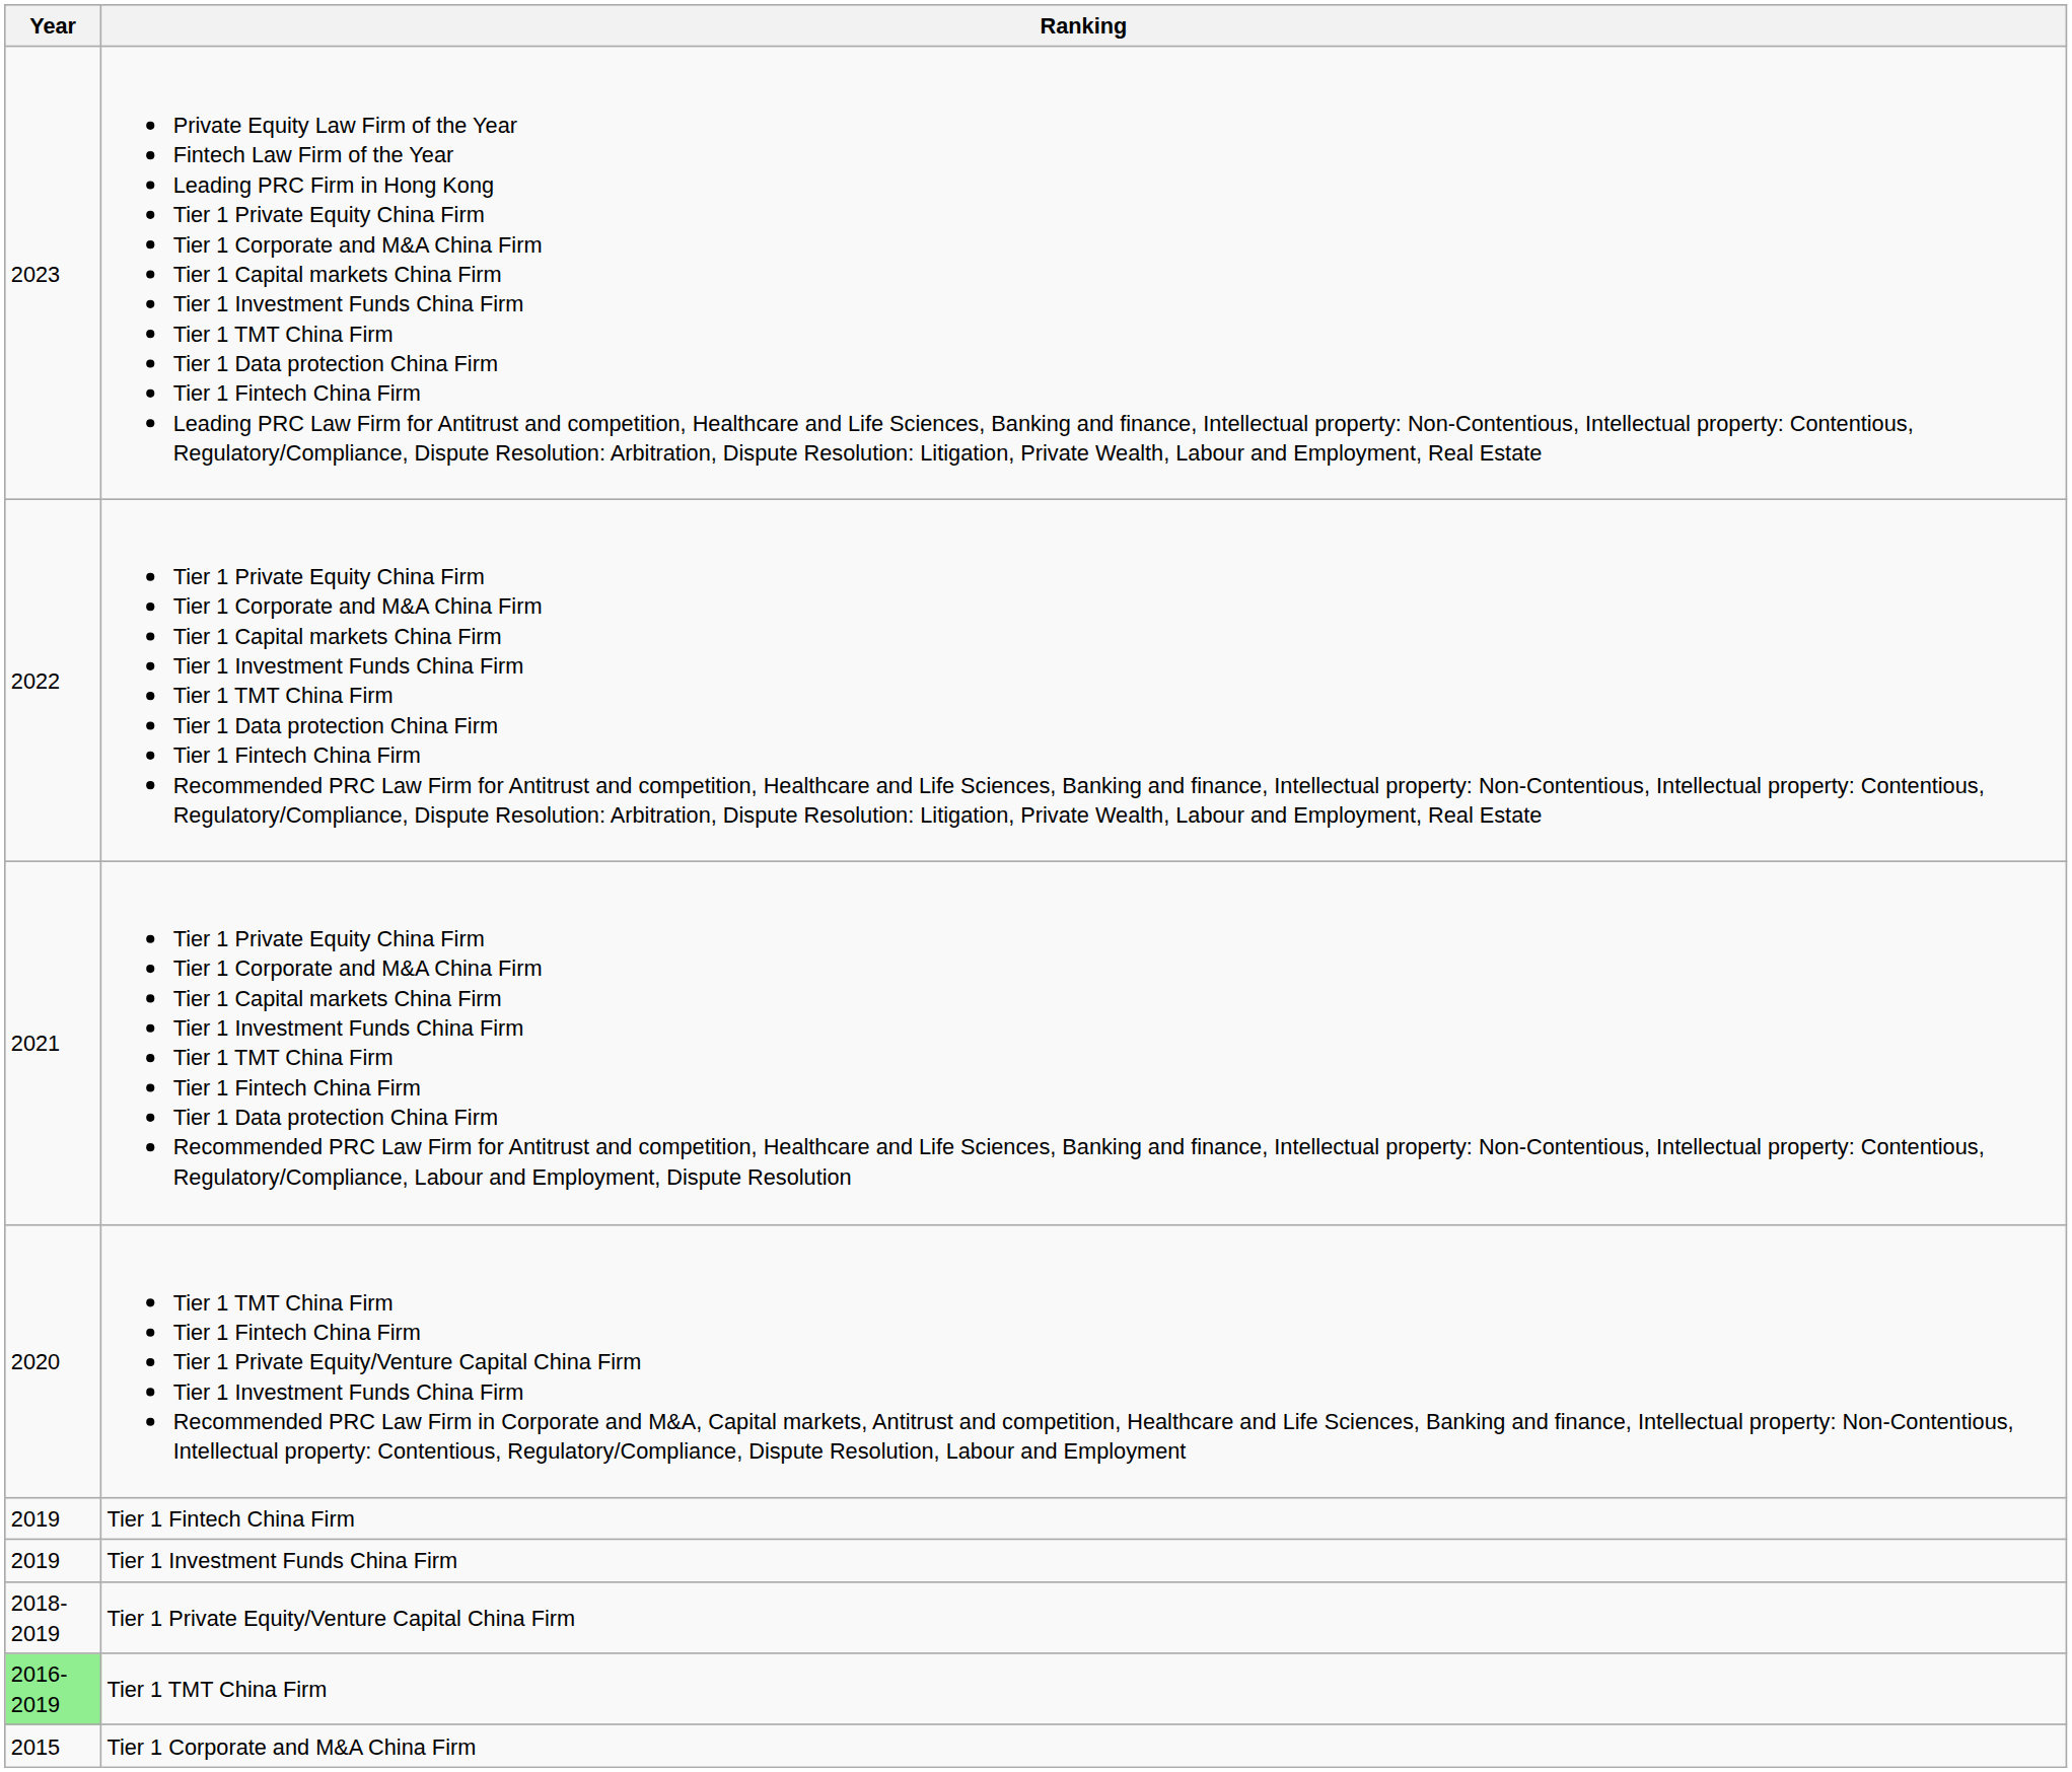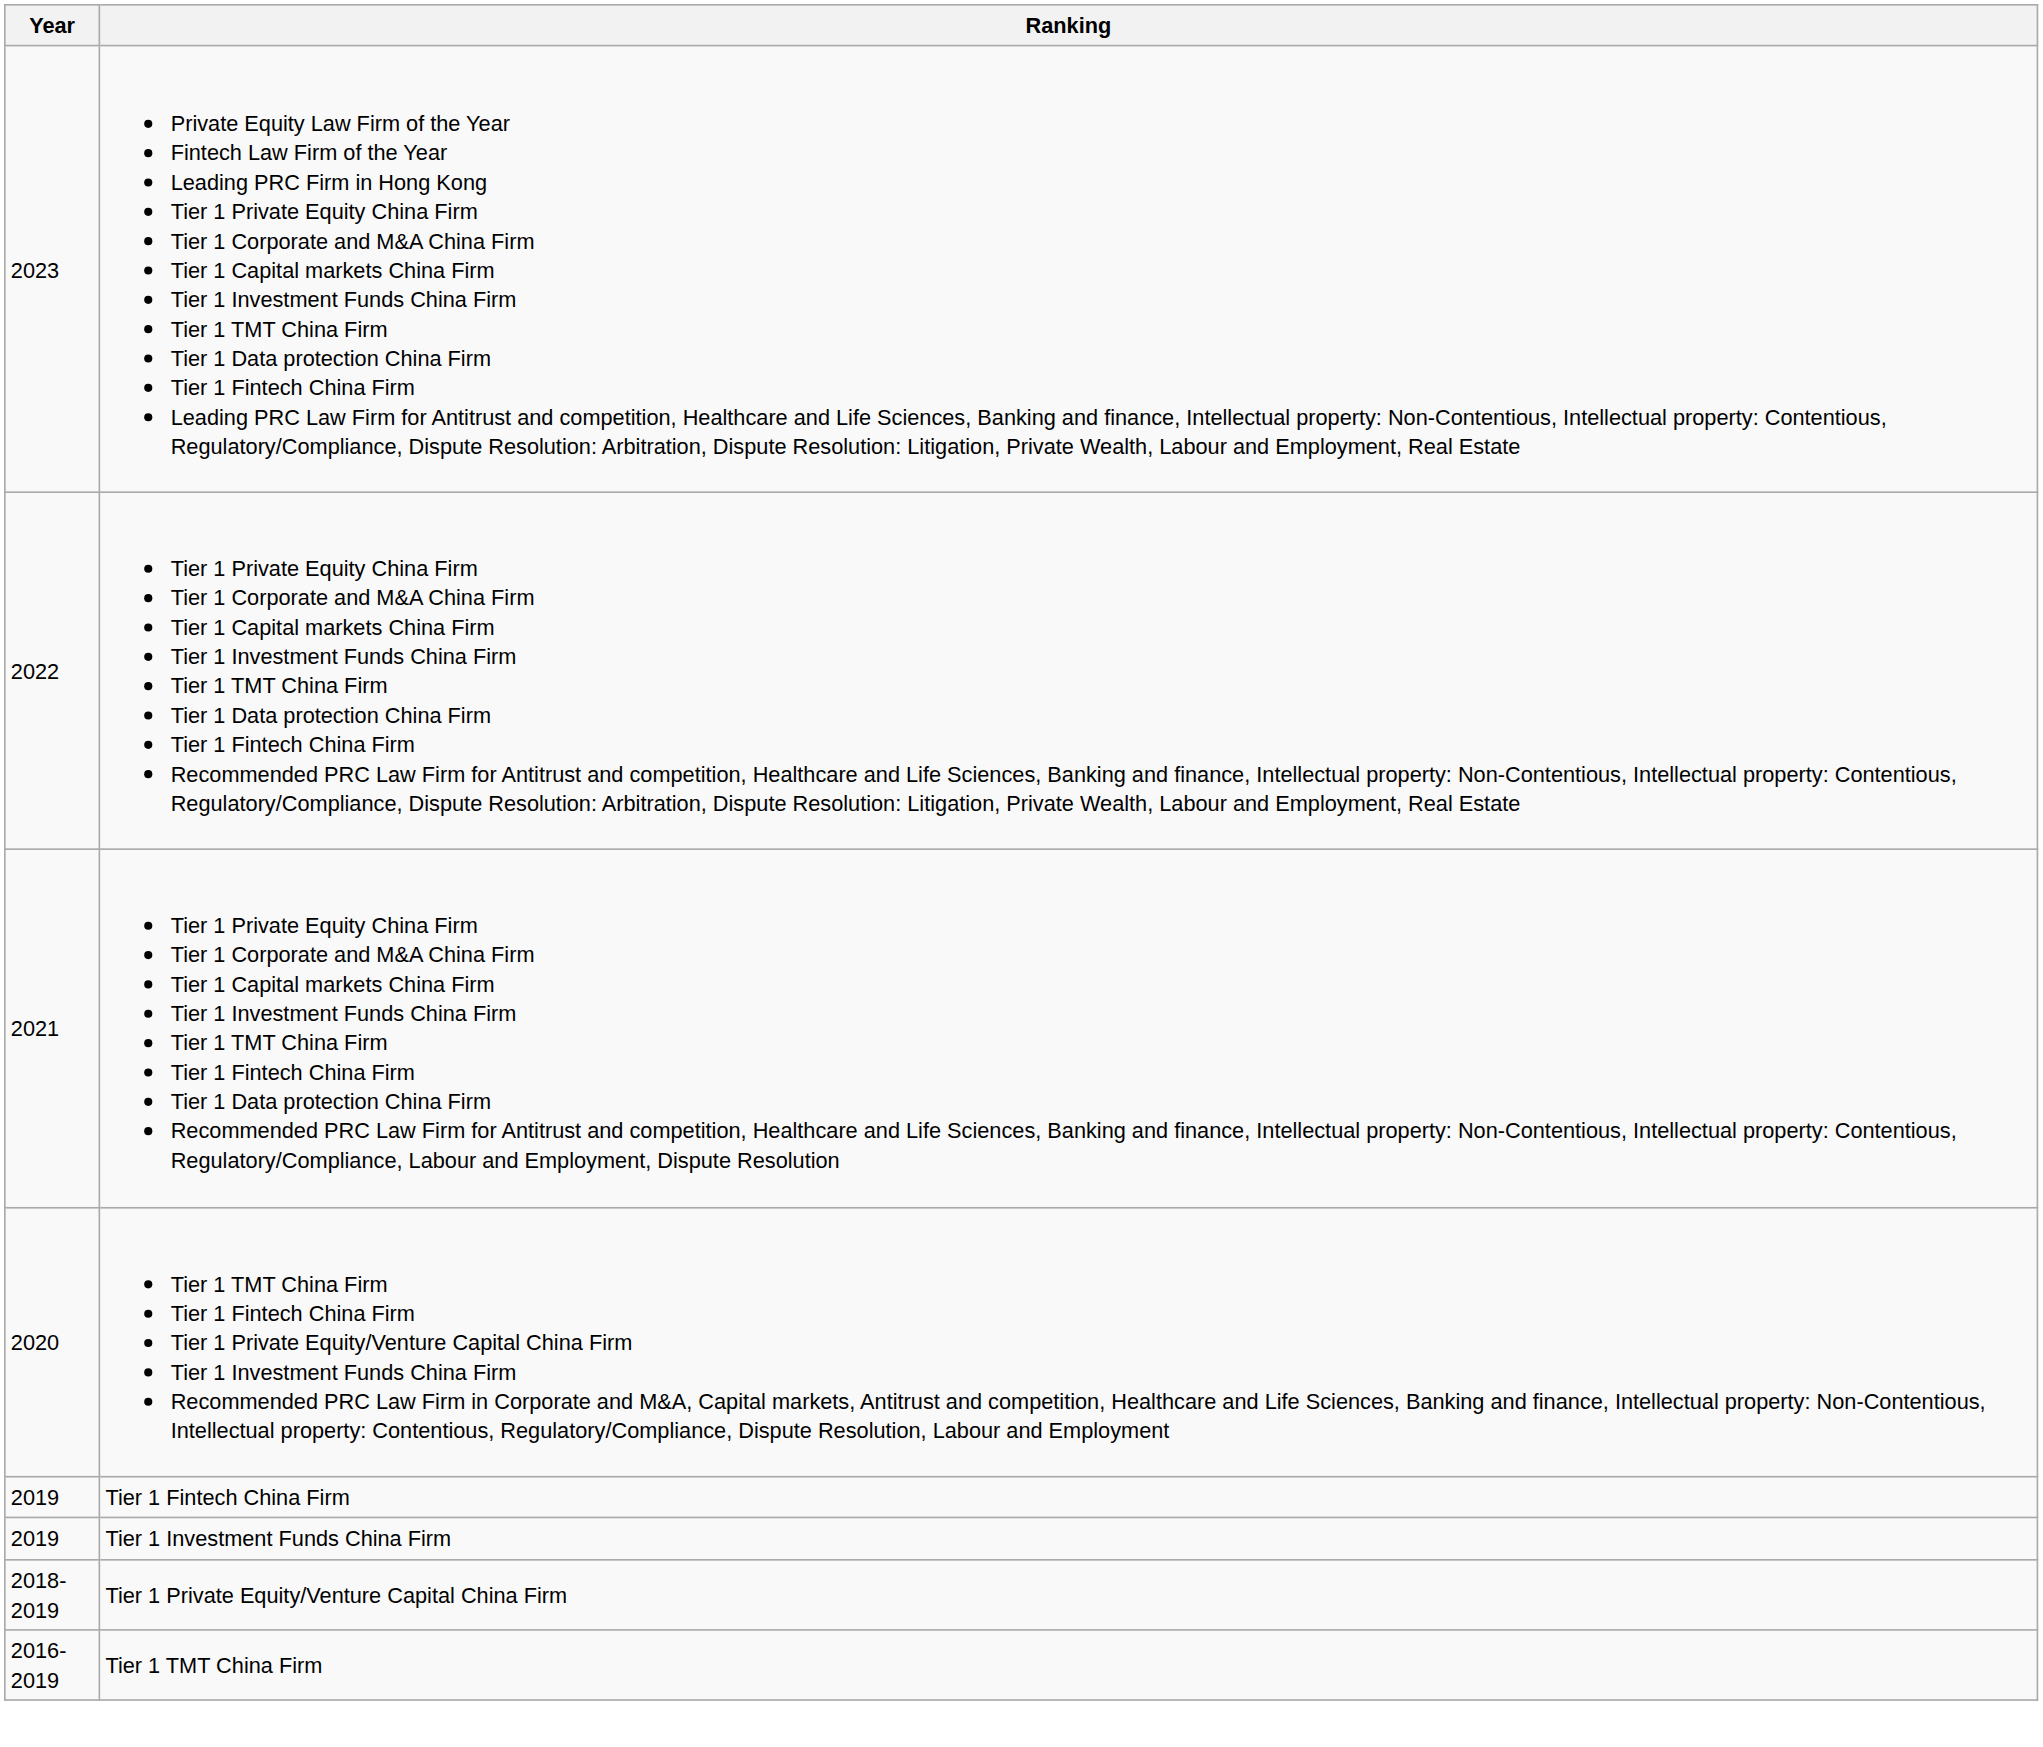Tier 1 TMT China Firm | Year: lightgreen background -> no background
- row: 2015 | Tier 1 Corporate and M&A China Firm
